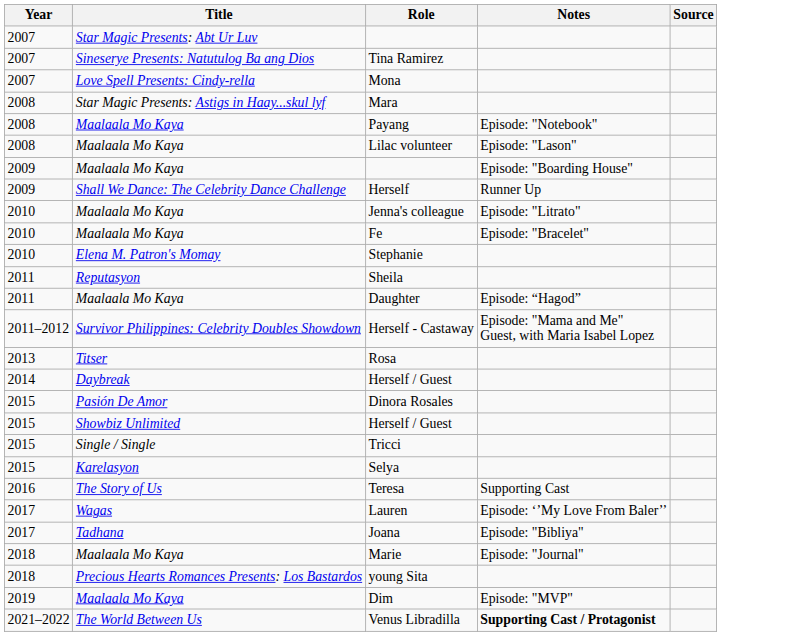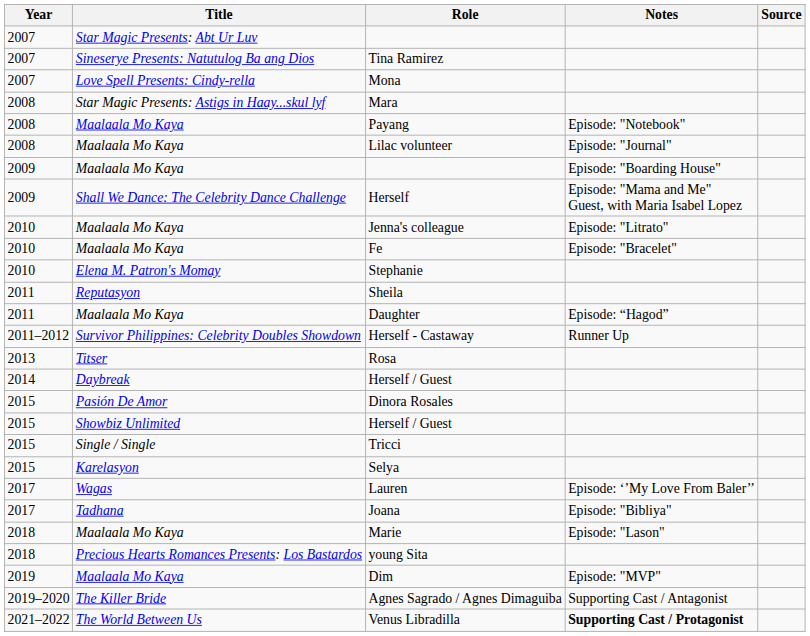Lilac volunteer | Notes: Episode: "Lason" -> Episode: "Journal"
Herself | Notes: Runner Up -> Episode: "Mama and Me" Guest, with Maria Isabel Lopez
Herself - Castaway | Notes: Episode: "Mama and Me" Guest, with Maria Isabel Lopez -> Runner Up
- row: 2016 | The Story of Us | Teresa | Supporting Cast
Marie | Notes: Episode: "Journal" -> Episode: "Lason"
+ row: 2019–2020 | The Killer Bride | Agnes Sagrado / Agnes Dimaguiba | Supporting Cast / Antagonist
